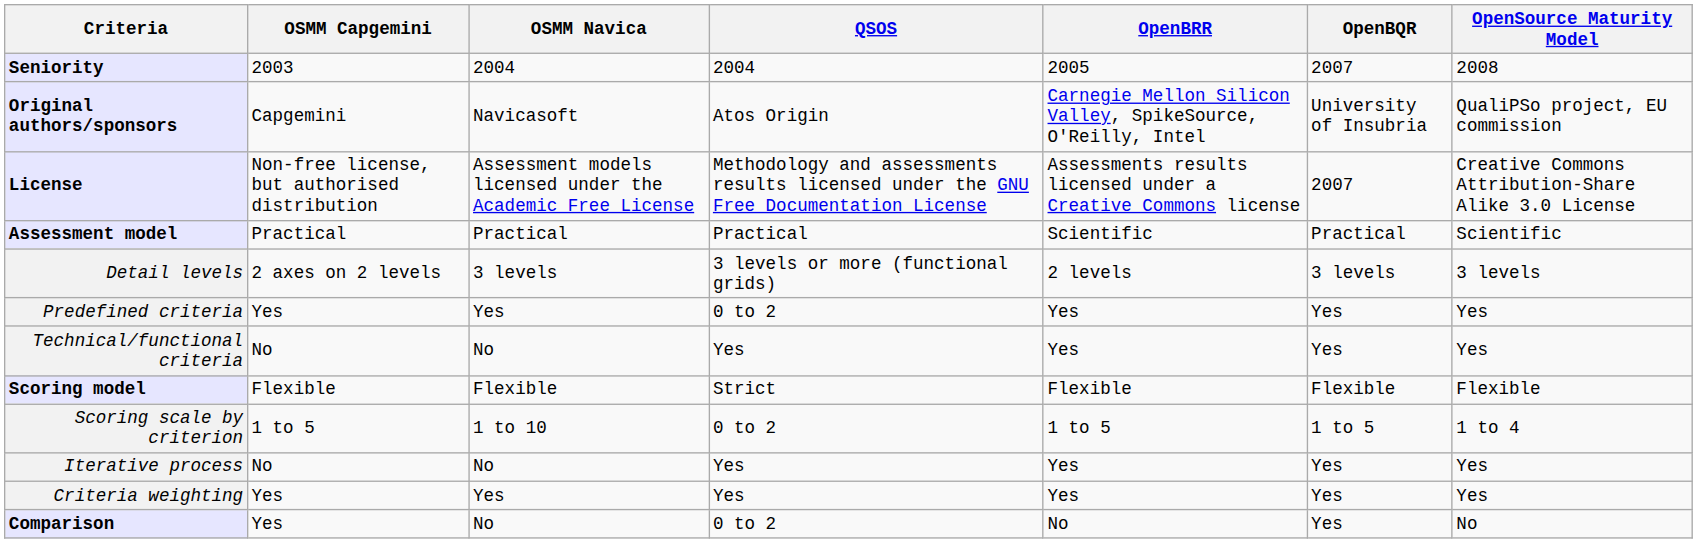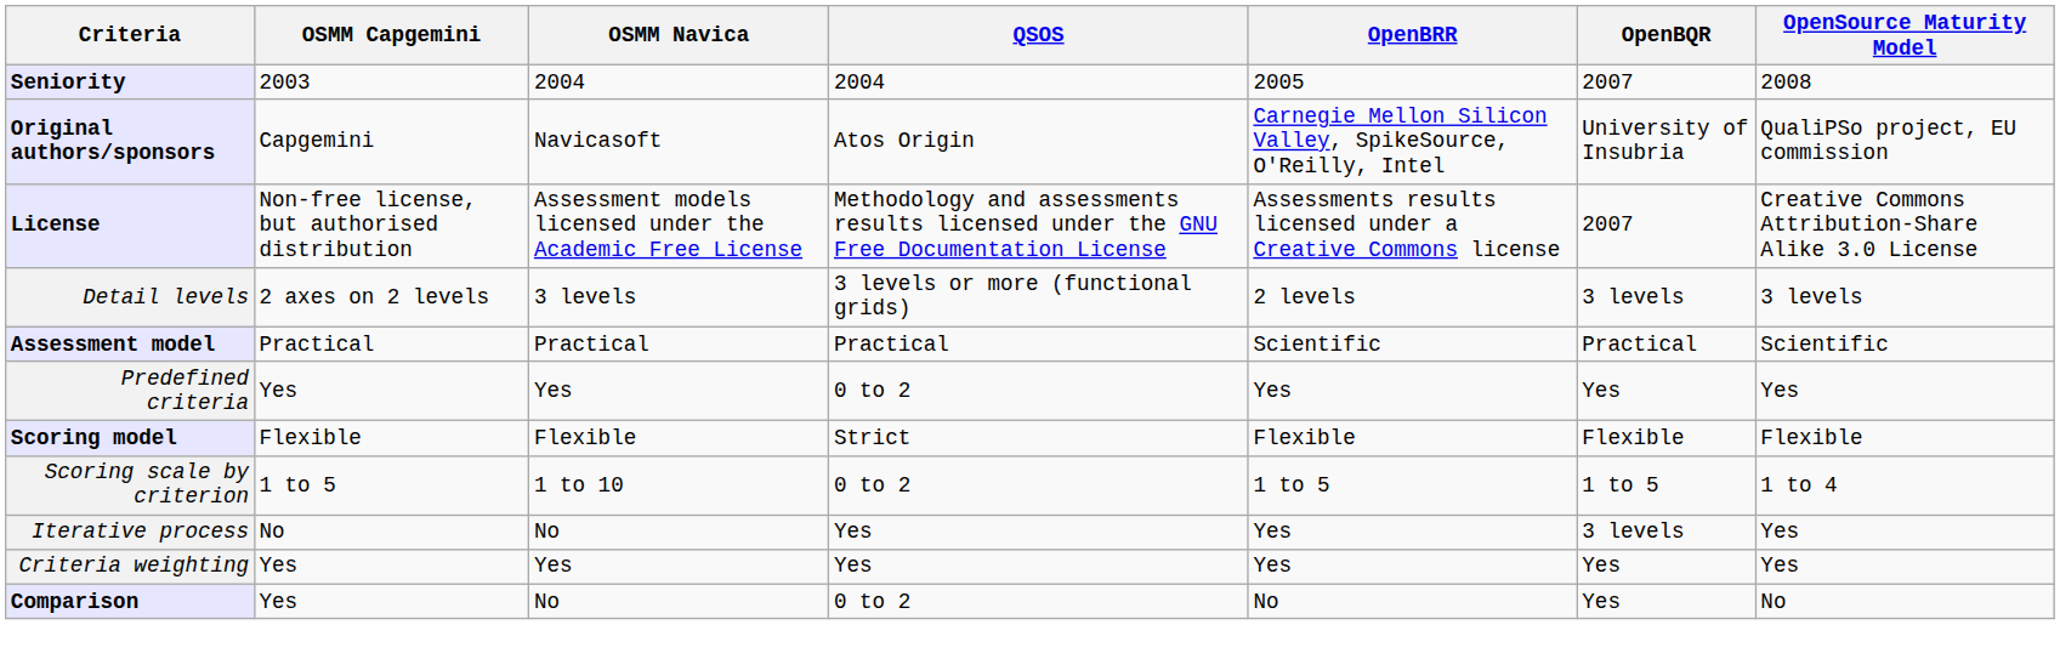rows swapped: Assessment model <-> Detail levels
- row: Technical/functional criteria | No | No | Yes | Yes | Yes | Yes
Iterative process | OpenBQR: Yes -> 3 levels
